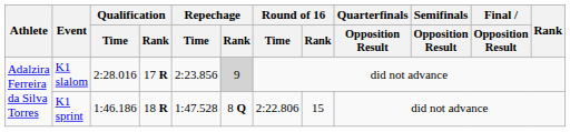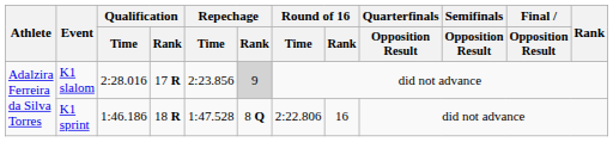K1 sprint | Round of 16 / Rank: 15 -> 16
